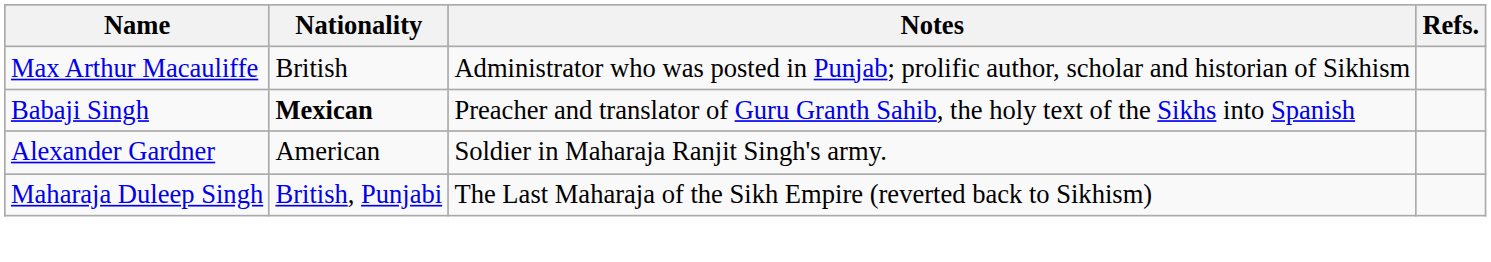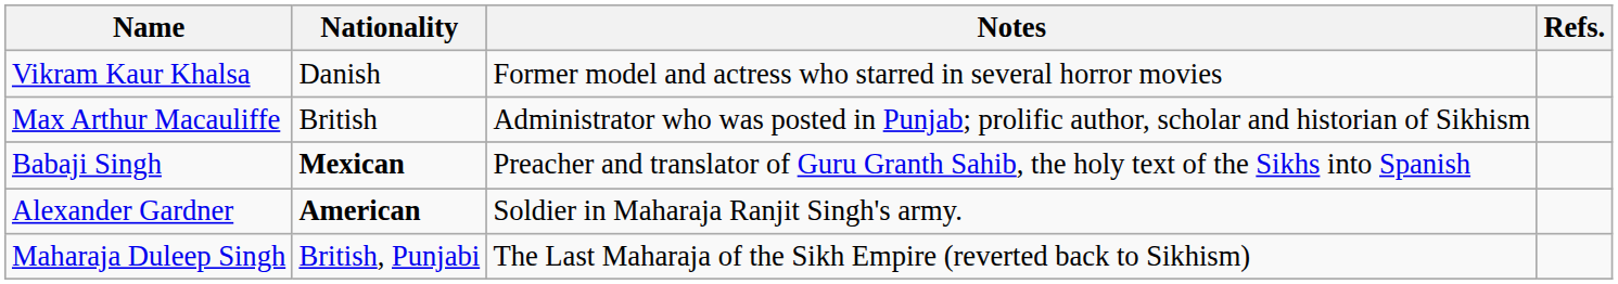+ row: Vikram Kaur Khalsa | Danish | Former model and actress who starred in several horror movies
Alexander Gardner | Nationality: normal -> bold
